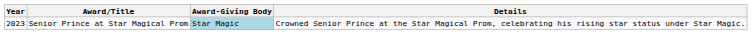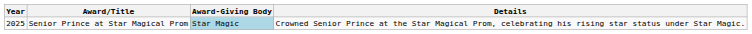Senior Prince at Star Magical Prom | Year: 2023 -> 2025
